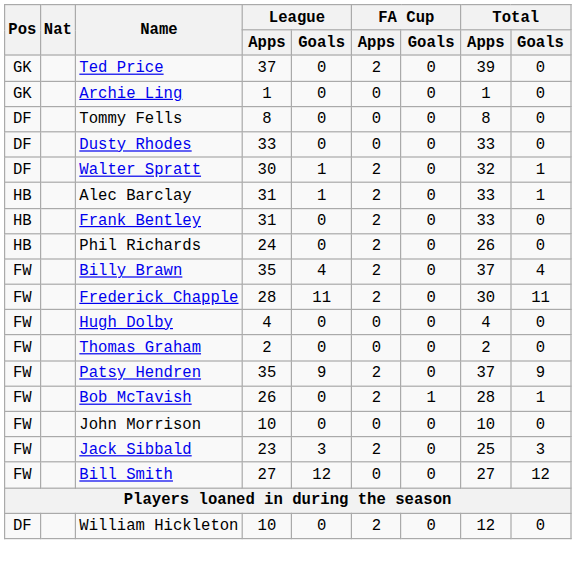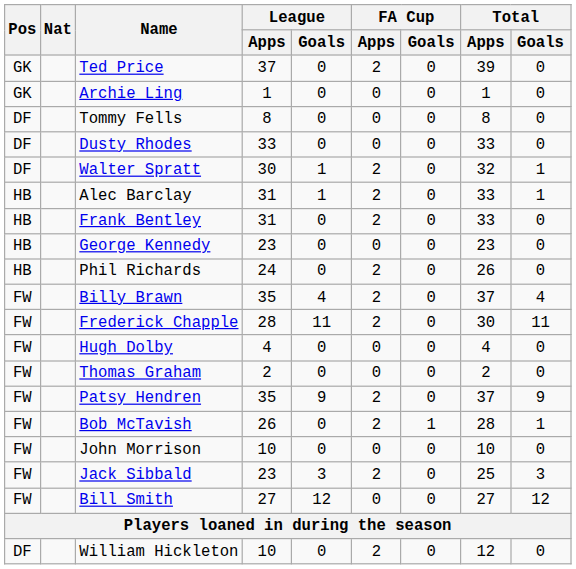+ row: HB | George Kennedy | 23 | 0 | 0 | 0 | 23 | 0
